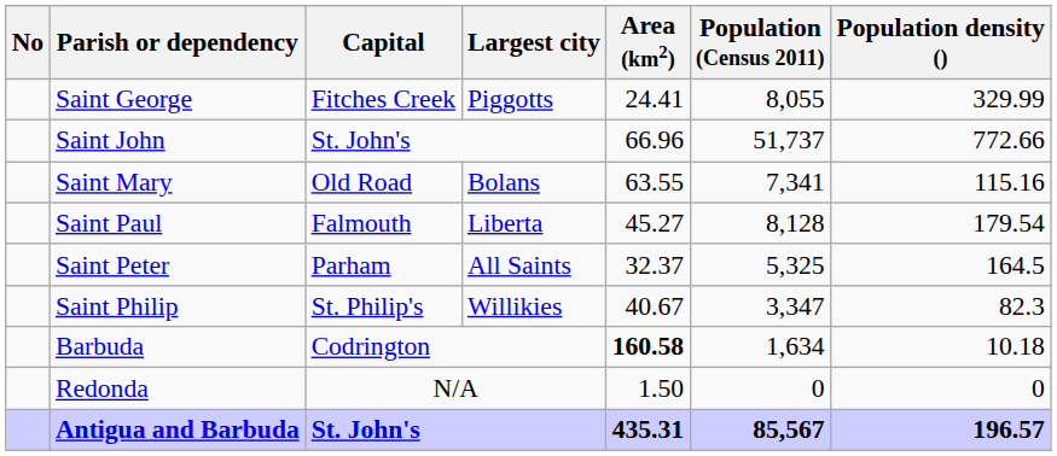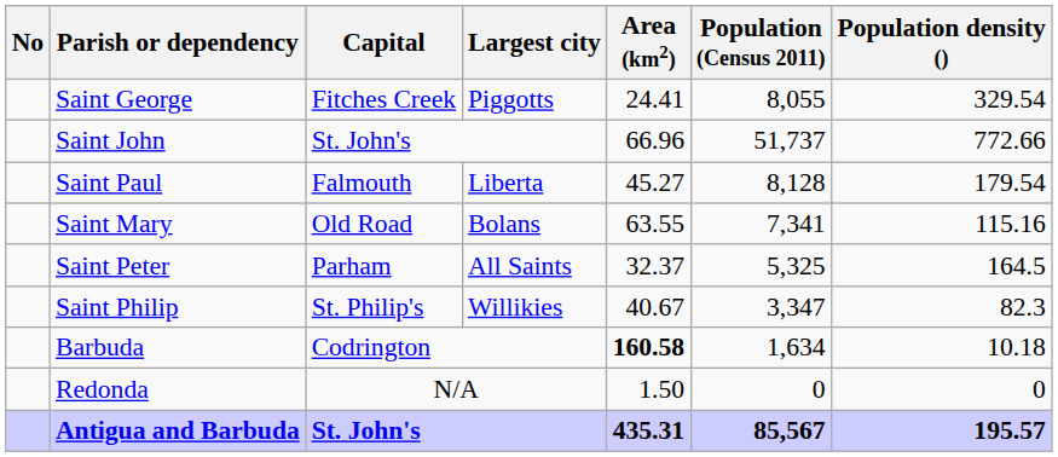Saint George | Population density (): 329.99 -> 329.54
rows swapped: Saint Mary <-> Saint Paul
Antigua and Barbuda | Population density (): 196.57 -> 195.57
